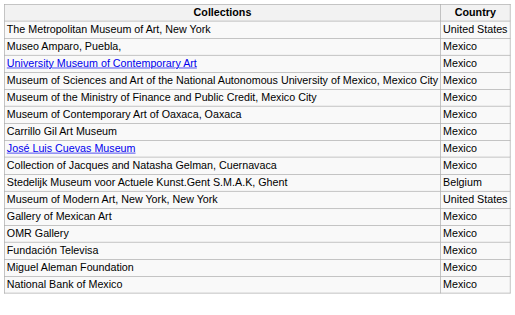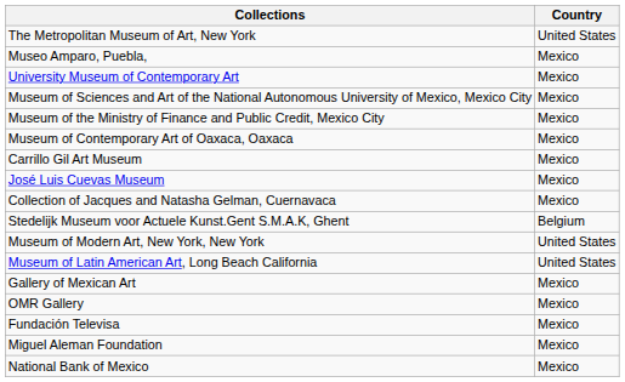+ row: Museum of Latin American Art, Long Beach California | United States
